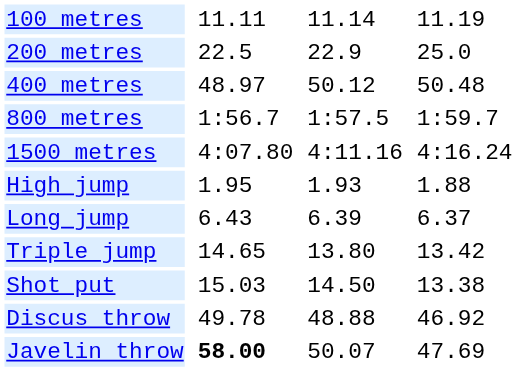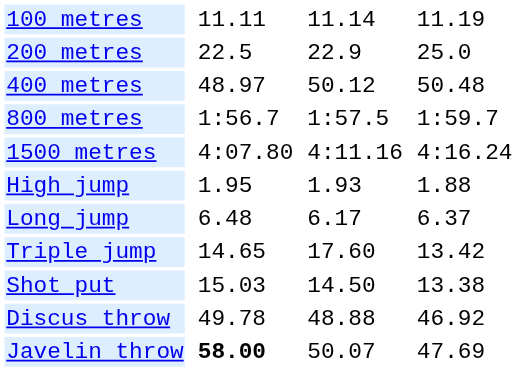Long jump | column 3: 6.43 -> 6.48
Long jump | column 5: 6.39 -> 6.17
Triple jump | column 5: 13.80 -> 17.60
